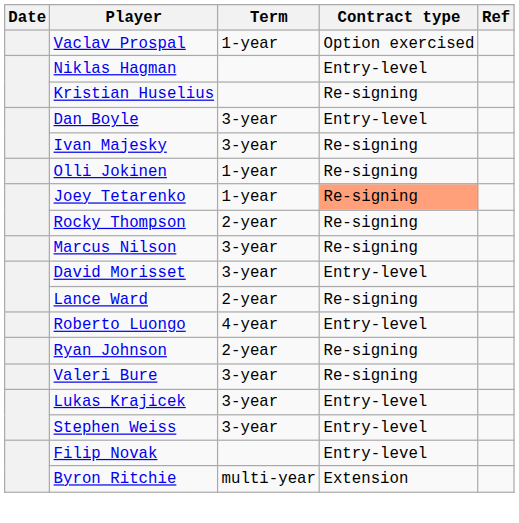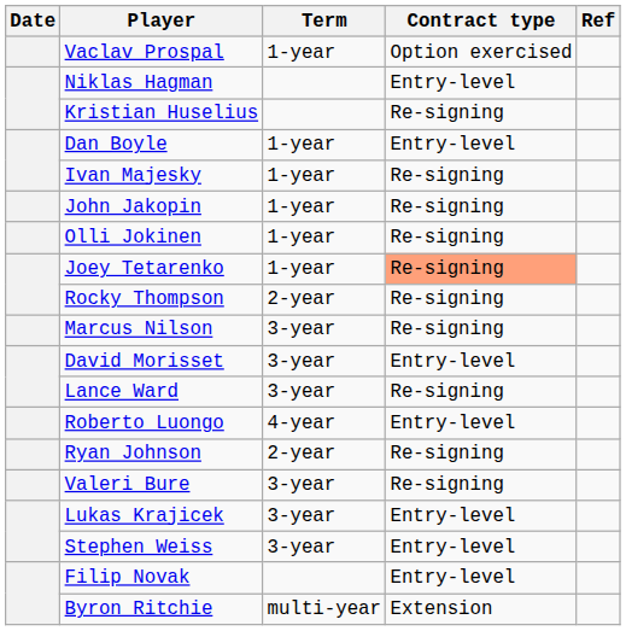Dan Boyle | Term: 3-year -> 1-year
Ivan Majesky | Term: 3-year -> 1-year
+ row: John Jakopin | 1-year | Re-signing
Lance Ward | Term: 2-year -> 3-year
